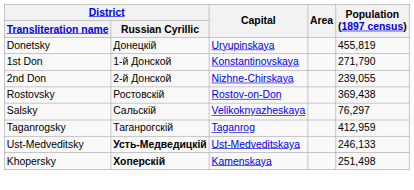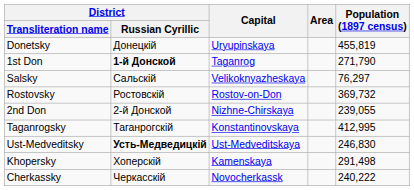1st Don | District / Russian Cyrillic: normal -> bold
1st Don | Capital: Konstantinovskaya -> Taganrog
rows swapped: 2nd Don <-> Salsky
Rostovsky | Population (1897 census): 369,438 -> 369,732
Taganrogsky | Capital: Taganrog -> Konstantinovskaya
Taganrogsky | Population (1897 census): 412,959 -> 412,995
Ust-Medveditsky | Population (1897 census): 246,133 -> 246,830
Khopersky | District / Russian Cyrillic: bold -> normal
Khopersky | Population (1897 census): 251,498 -> 291,498
+ row: Cherkassky | Черкасскій | Novocherkassk | 240,222
